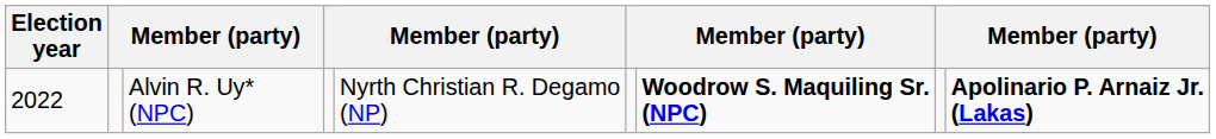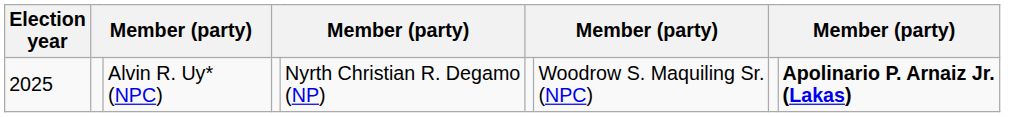Alvin R. Uy* (NPC) | Election year: 2022 -> 2025
Alvin R. Uy* (NPC) | column 7: bold -> normal
